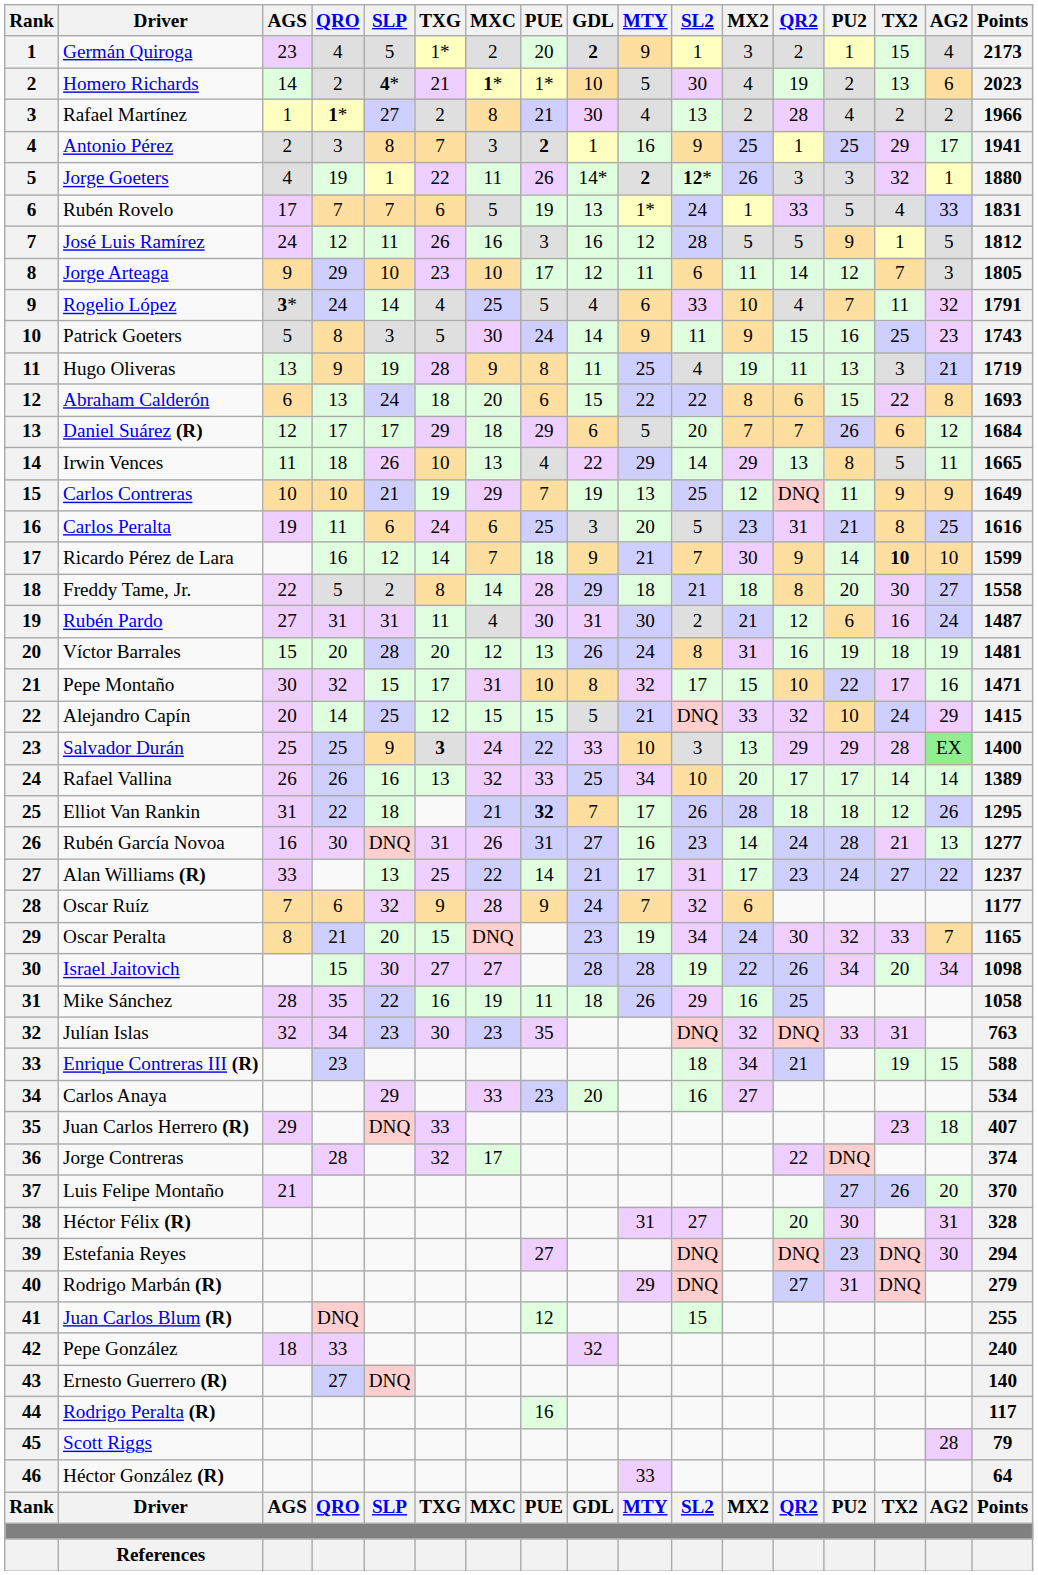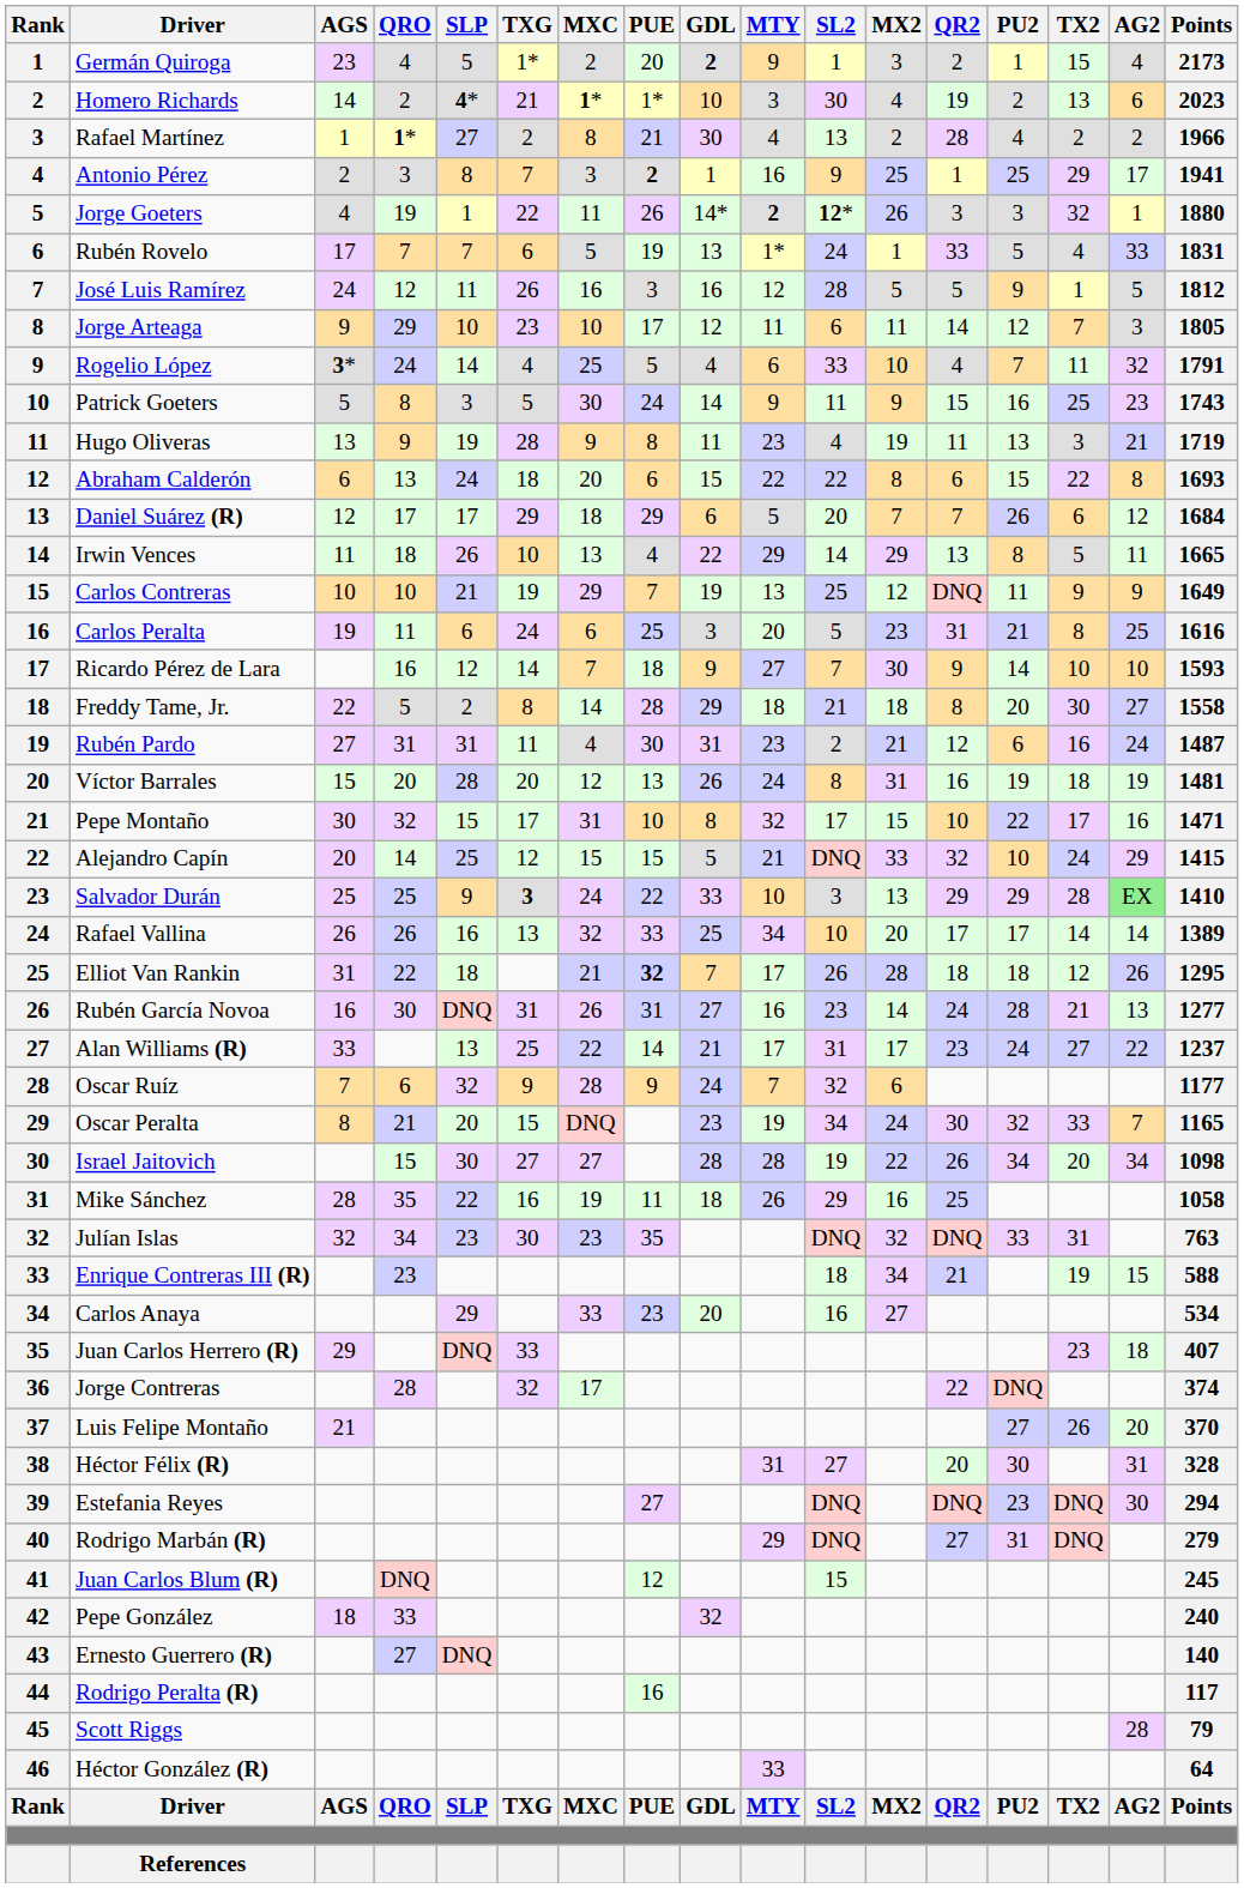Homero Richards | MTY: 5 -> 3
Hugo Oliveras | MTY: 25 -> 23
Ricardo Pérez de Lara | MTY: 21 -> 27
Ricardo Pérez de Lara | TX2: bold -> normal
Ricardo Pérez de Lara | Points: 1599 -> 1593
Rubén Pardo | MTY: 30 -> 23
Salvador Durán | Points: 1400 -> 1410
Juan Carlos Blum (R) | Points: 255 -> 245
